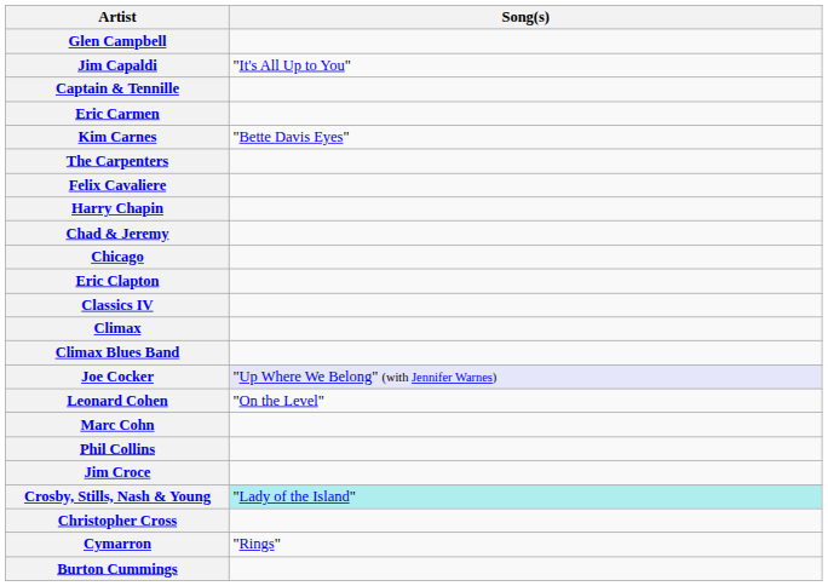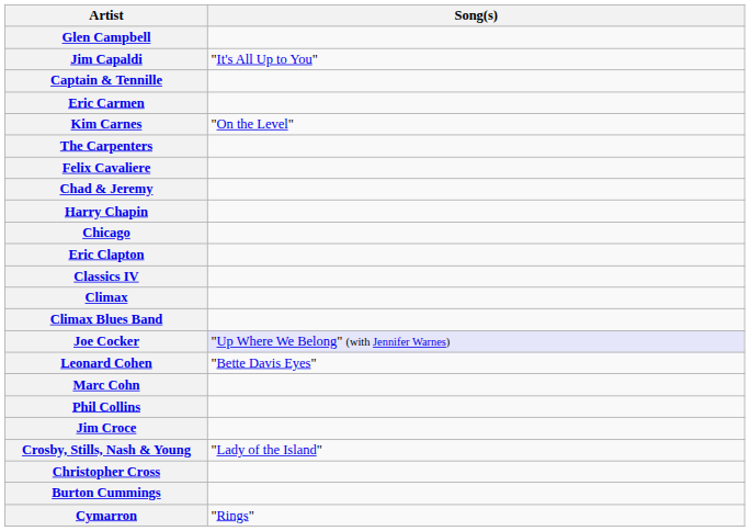Kim Carnes | Song(s): "Bette Davis Eyes" -> "On the Level"
rows swapped: Chad & Jeremy <-> Harry Chapin
Leonard Cohen | Song(s): "On the Level" -> "Bette Davis Eyes"
Crosby, Stills, Nash & Young | Song(s): paleturquoise background -> no background
rows swapped: Burton Cummings <-> Cymarron
